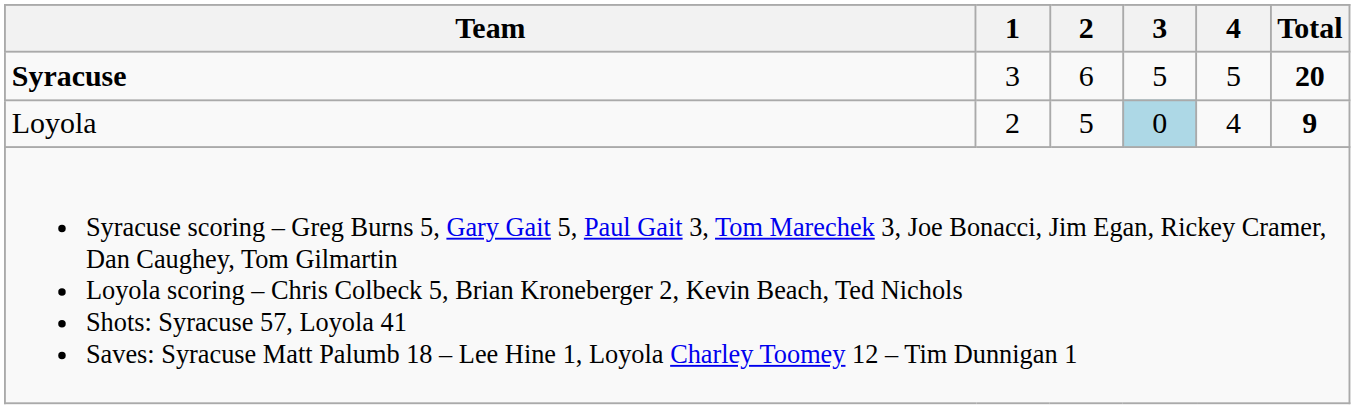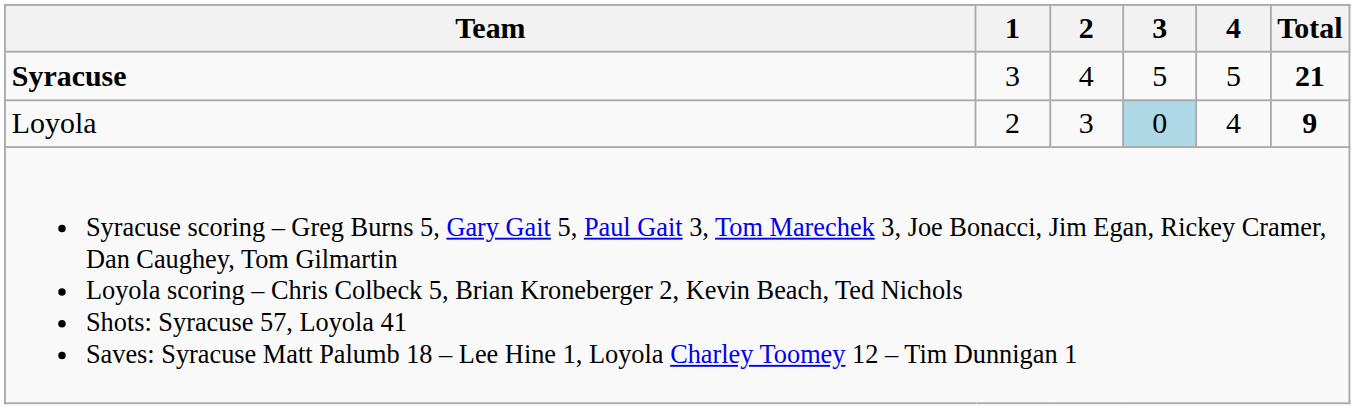Syracuse | 2: 6 -> 4
Syracuse | Total: 20 -> 21
Loyola | 2: 5 -> 3
